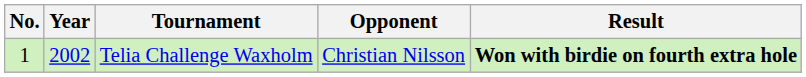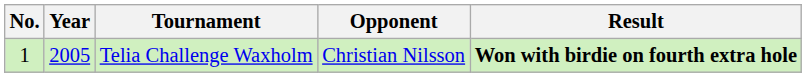Telia Challenge Waxholm | Year: 2002 -> 2005
